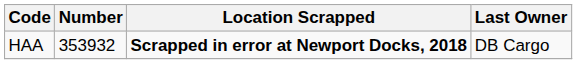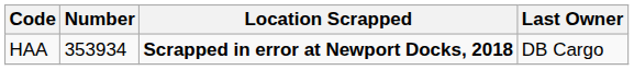HAA | Number: 353932 -> 353934
